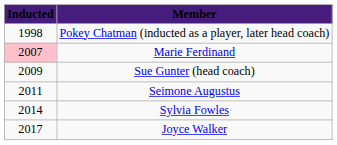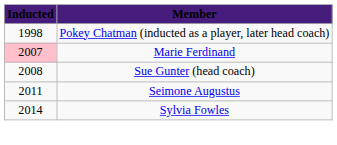Sue Gunter (head coach) | Inducted: 2009 -> 2008
- row: 2017 | Joyce Walker
